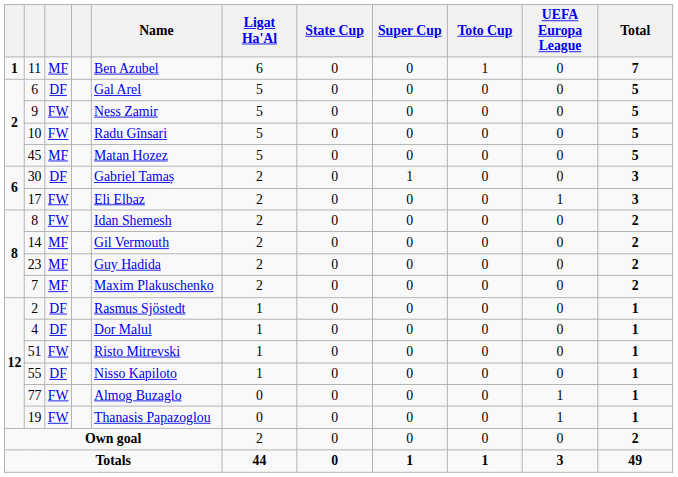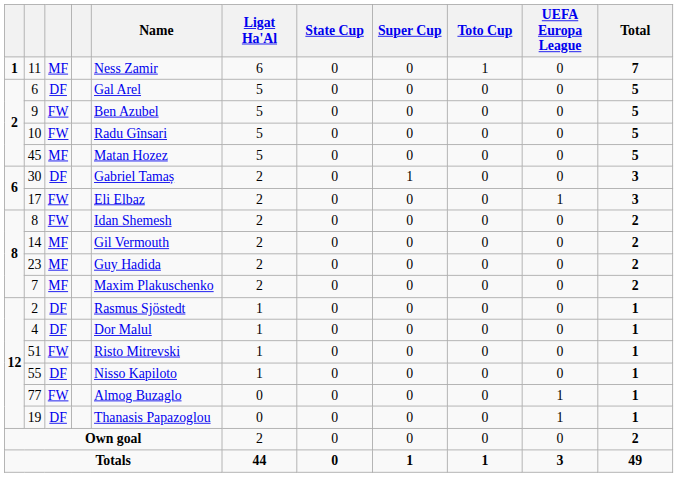11 | Name: Ben Azubel -> Ness Zamir
9 | Name: Ness Zamir -> Ben Azubel
19 | column 3: FW -> DF
